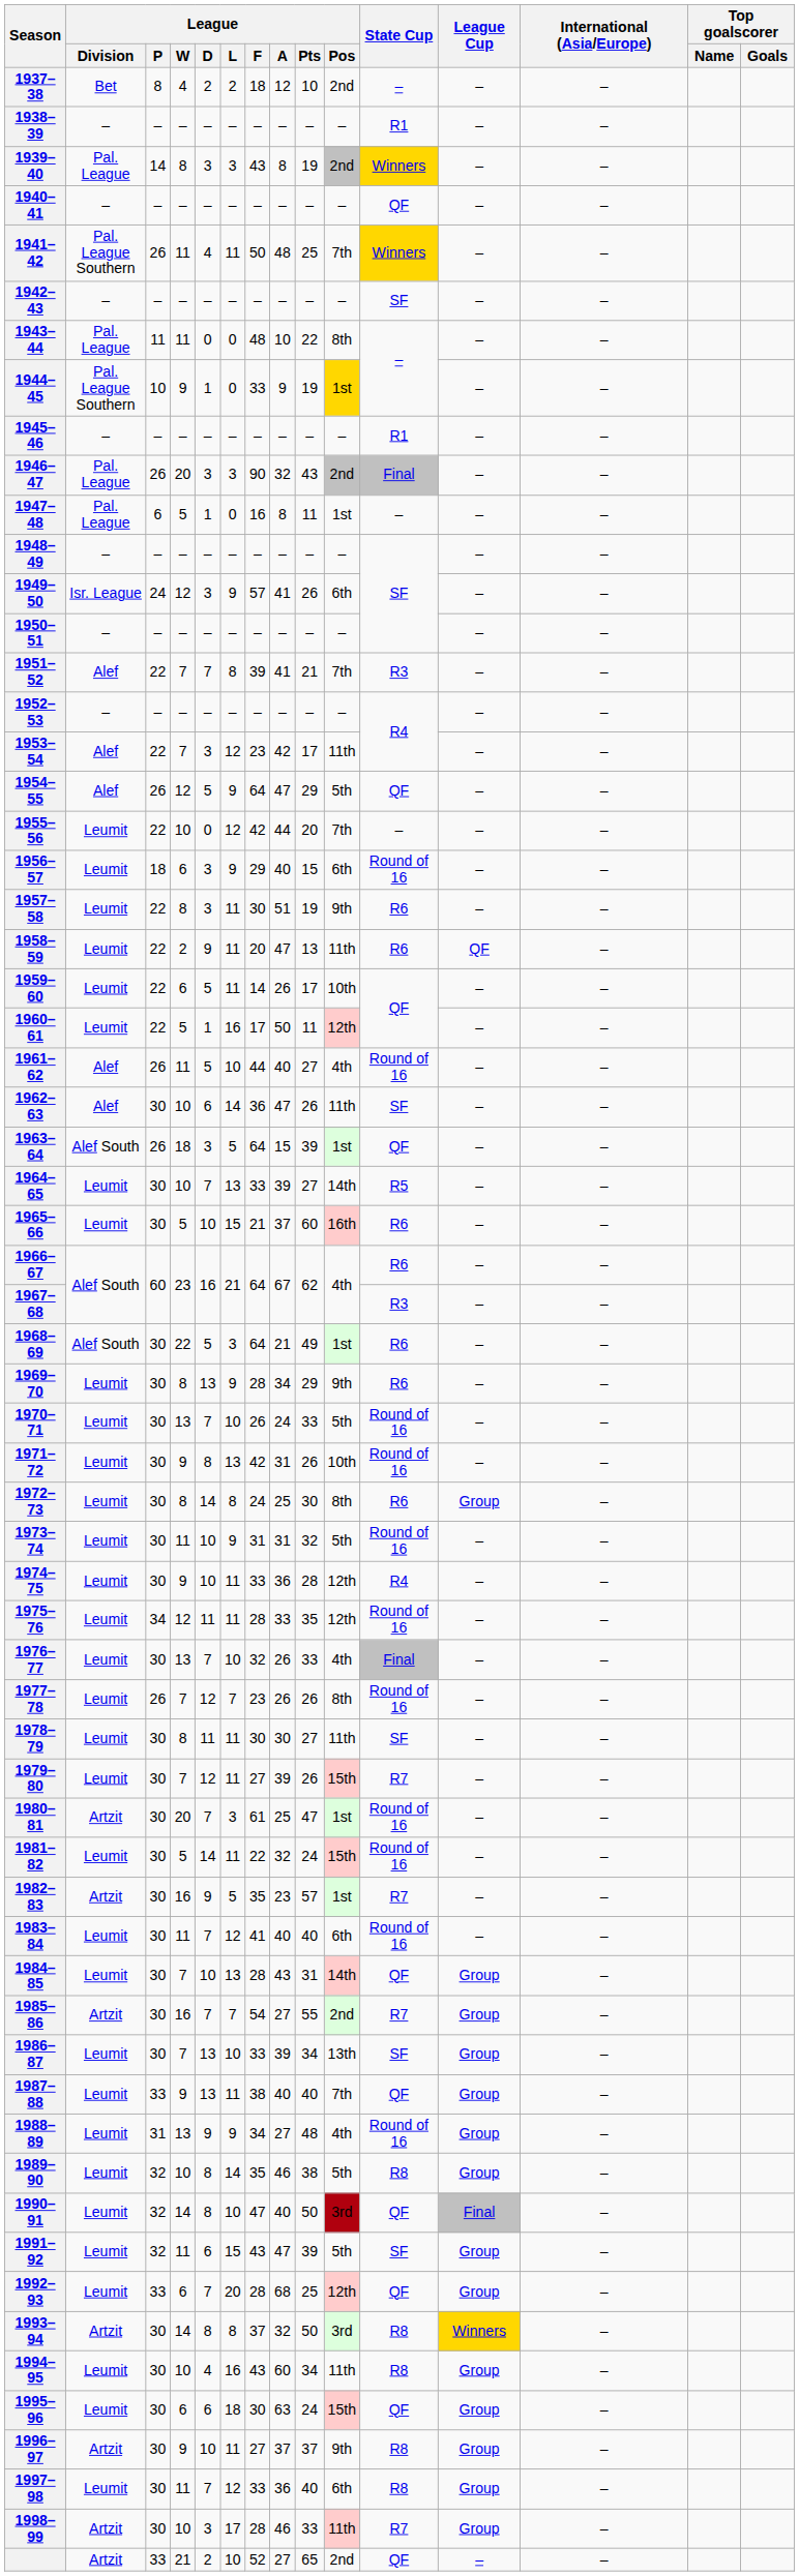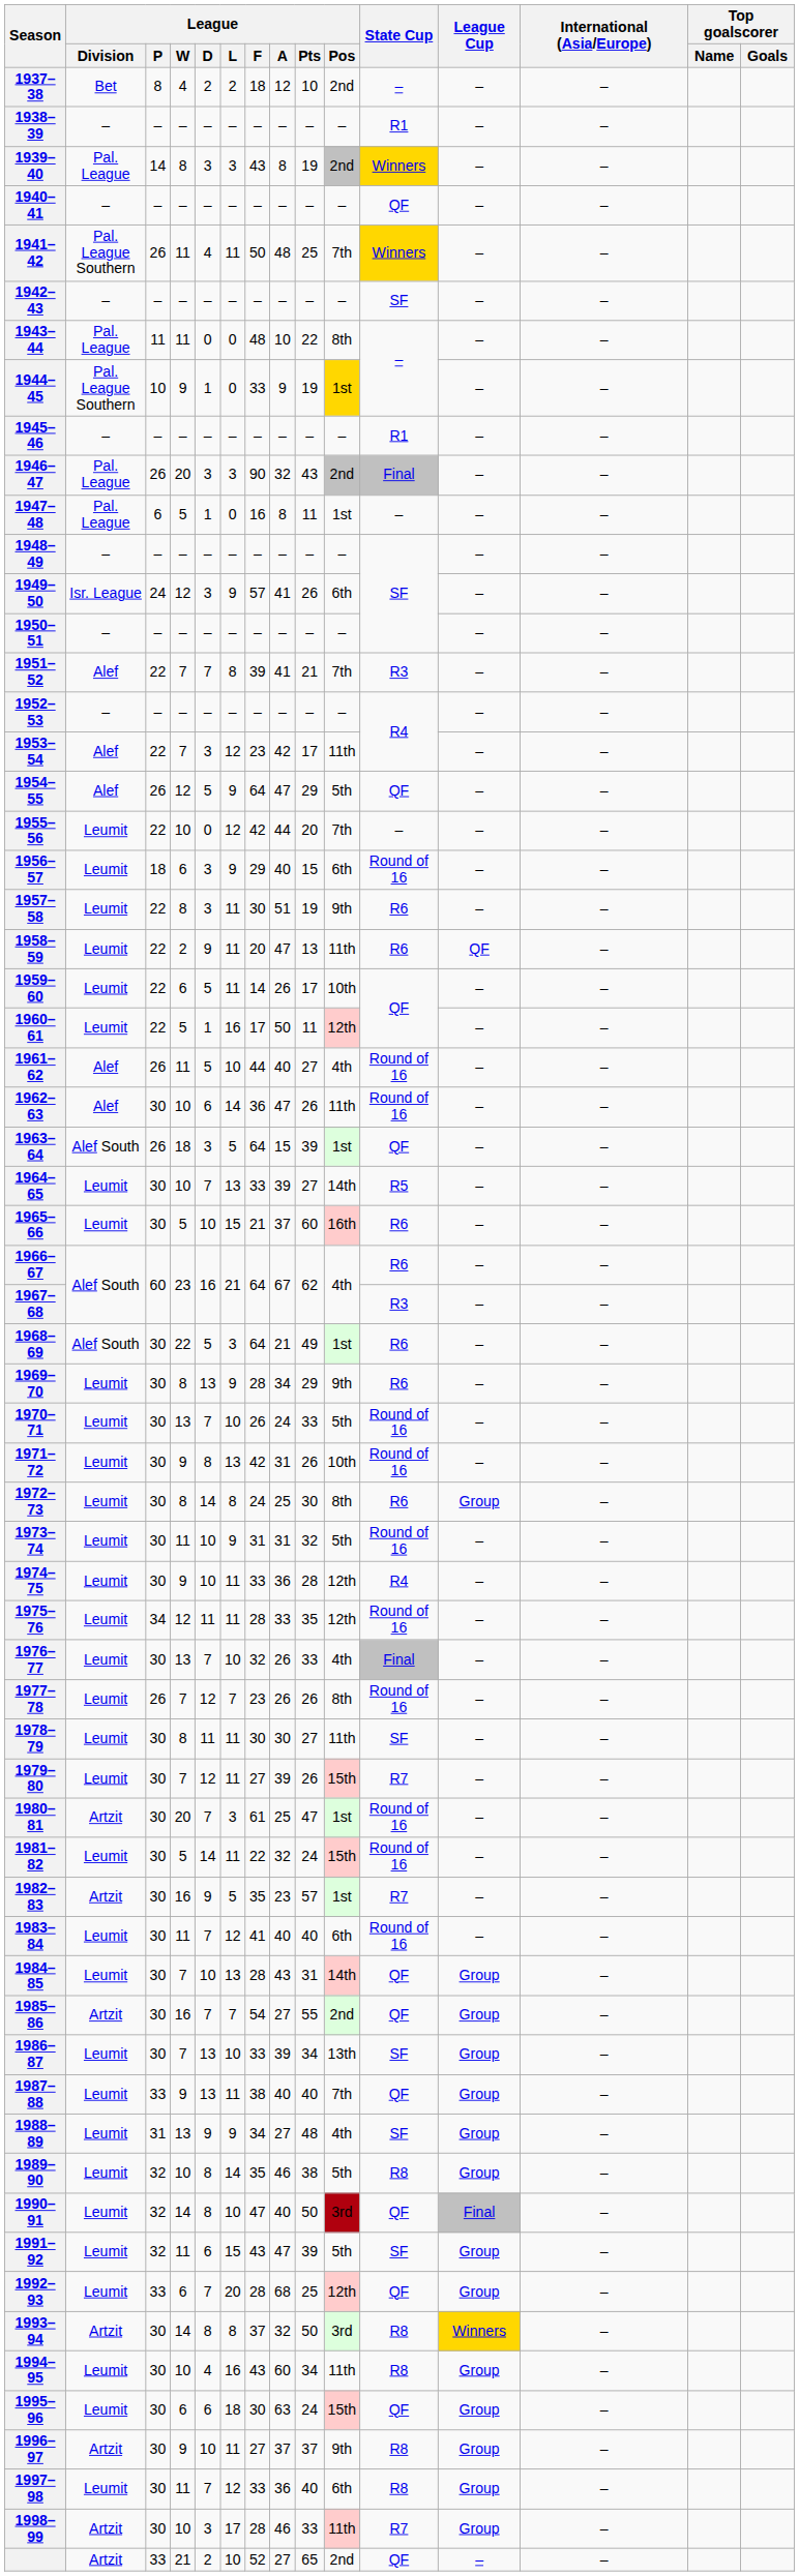1962–63 | State Cup: SF -> Round of 16
1985–86 | State Cup: R7 -> QF
1988–89 | State Cup: Round of 16 -> SF
